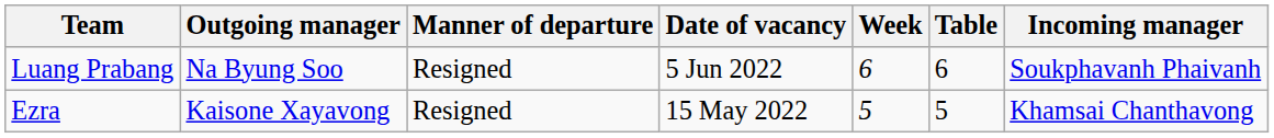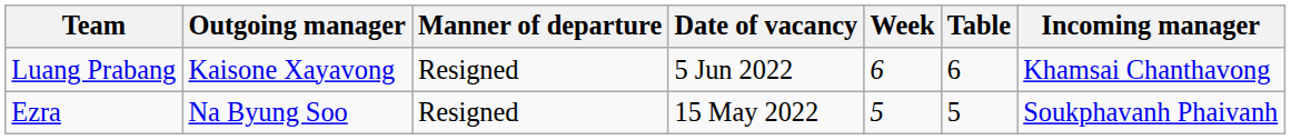Luang Prabang | Outgoing manager: Na Byung Soo -> Kaisone Xayavong
Luang Prabang | Incoming manager: Soukphavanh Phaivanh -> Khamsai Chanthavong
Ezra | Outgoing manager: Kaisone Xayavong -> Na Byung Soo
Ezra | Incoming manager: Khamsai Chanthavong -> Soukphavanh Phaivanh
